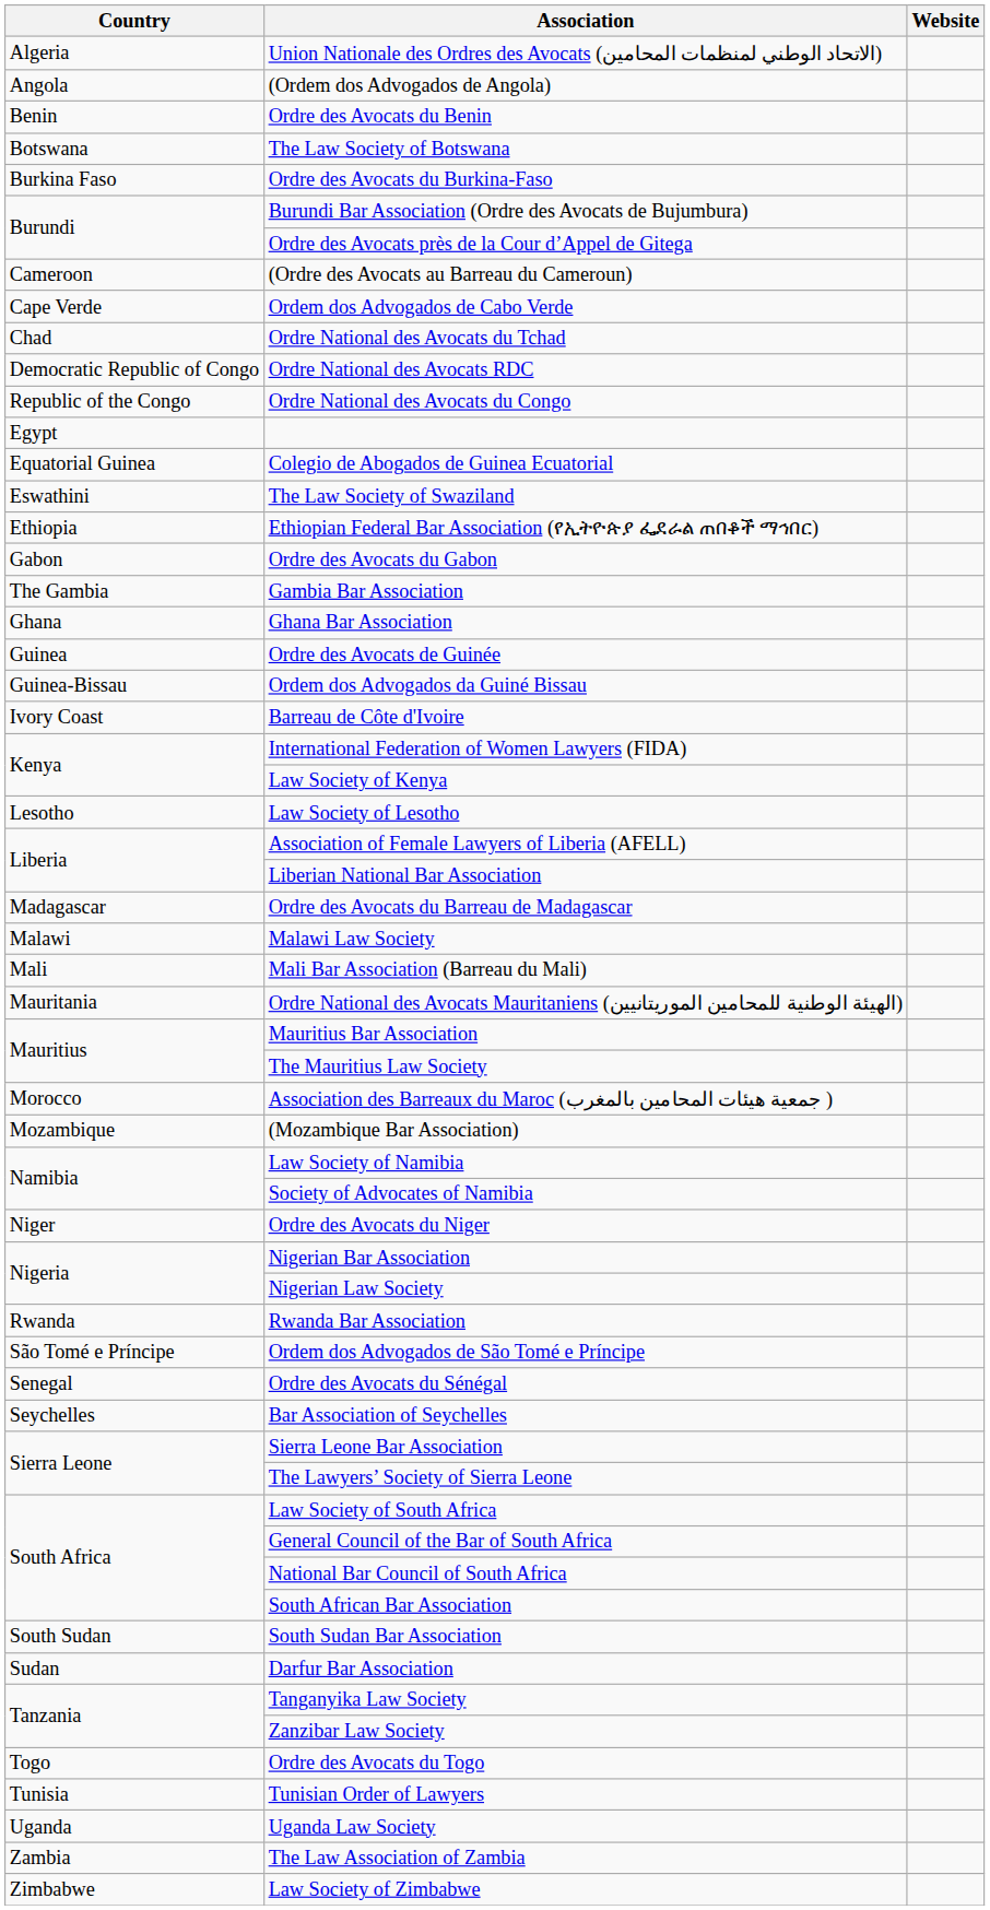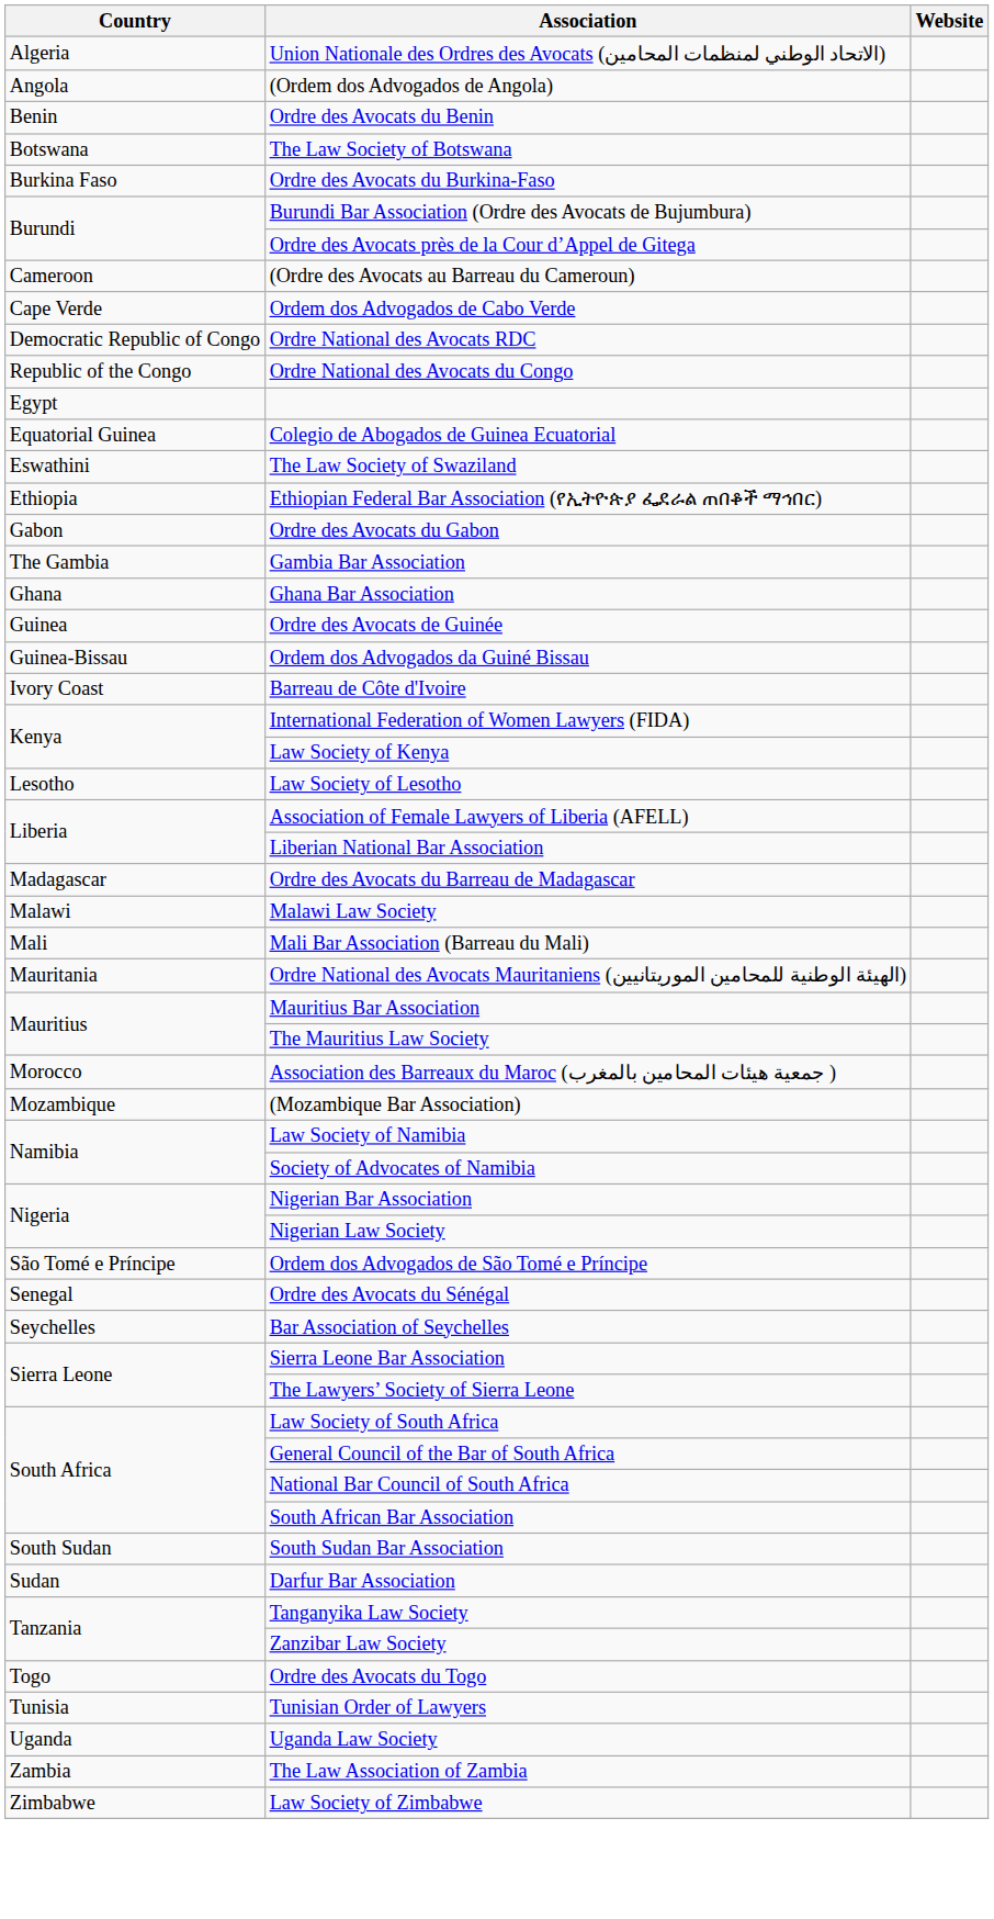- row: Chad | Ordre National des Avocats du Tchad
- row: Niger | Ordre des Avocats du Niger
- row: Rwanda | Rwanda Bar Association
